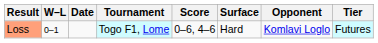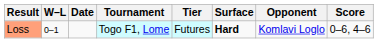columns swapped: Tier <-> Score
Loss | Surface: normal -> bold
